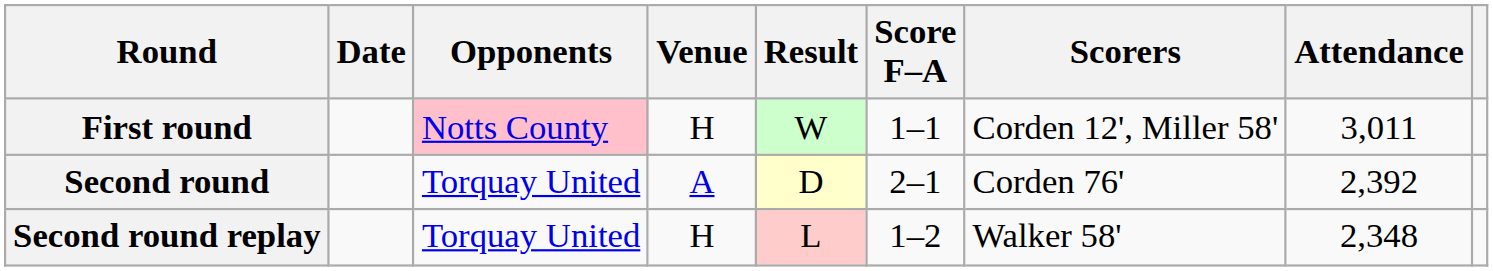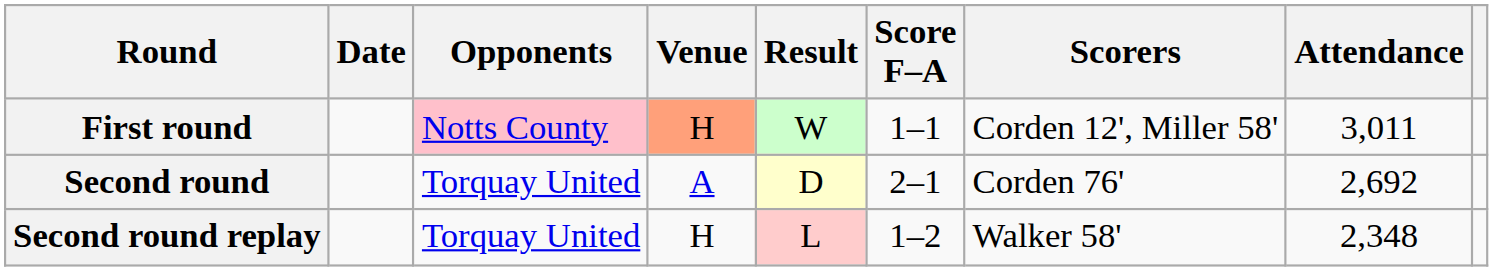First round | Venue: no background -> lightsalmon background
Second round | Attendance: 2,392 -> 2,692
